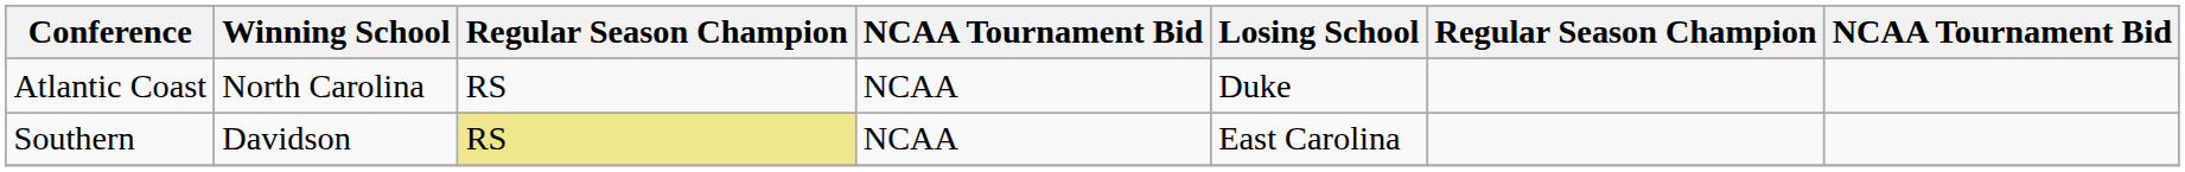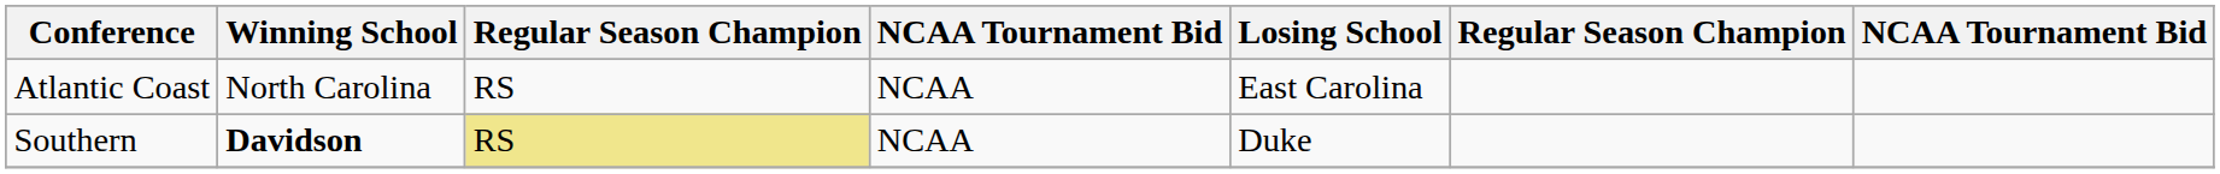Atlantic Coast | Losing School: Duke -> East Carolina
Southern | Winning School: normal -> bold
Southern | Losing School: East Carolina -> Duke
